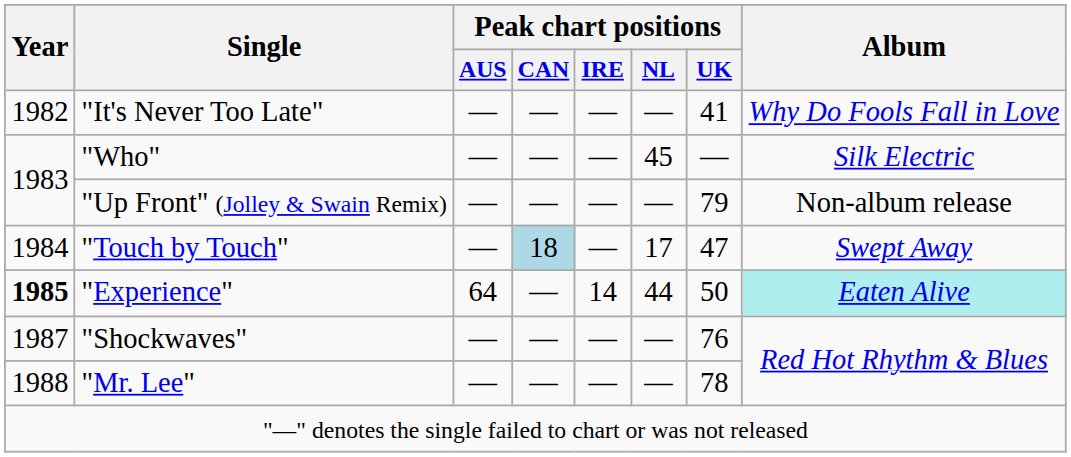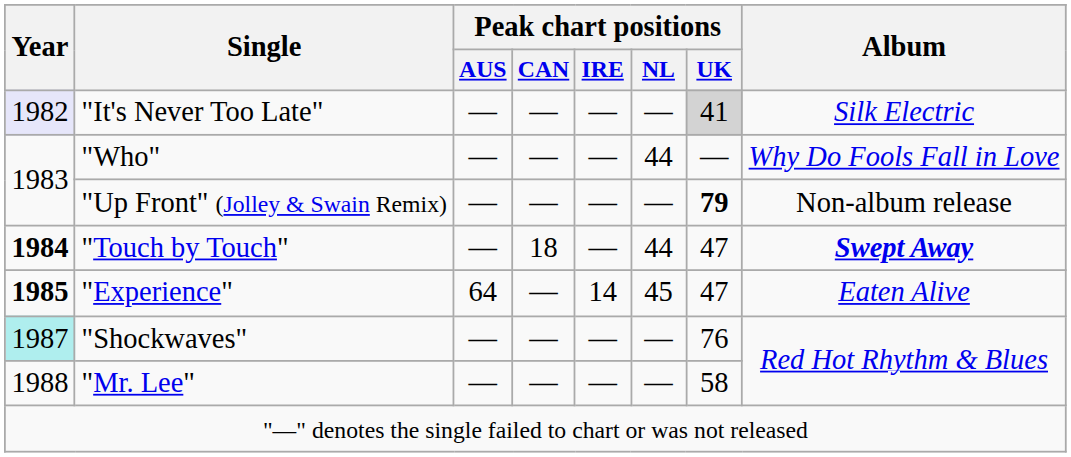"It's Never Too Late" | Year: no background -> lavender background
"It's Never Too Late" | Peak chart positions / UK: no background -> lightgrey background
"It's Never Too Late" | Album: Why Do Fools Fall in Love -> Silk Electric
"Who" | Peak chart positions / NL: 45 -> 44
"Who" | Album: Silk Electric -> Why Do Fools Fall in Love
"Up Front" (Jolley & Swain Remix) | Peak chart positions / UK: normal -> bold
"Touch by Touch" | Year: normal -> bold
"Touch by Touch" | Peak chart positions / CAN: lightblue background -> no background
"Touch by Touch" | Peak chart positions / NL: 17 -> 44
"Touch by Touch" | Album: normal -> bold
"Experience" | Peak chart positions / NL: 44 -> 45
"Experience" | Peak chart positions / UK: 50 -> 47
"Experience" | Album: paleturquoise background -> no background
"Shockwaves" | Year: no background -> paleturquoise background
"Mr. Lee" | Peak chart positions / UK: 78 -> 58
